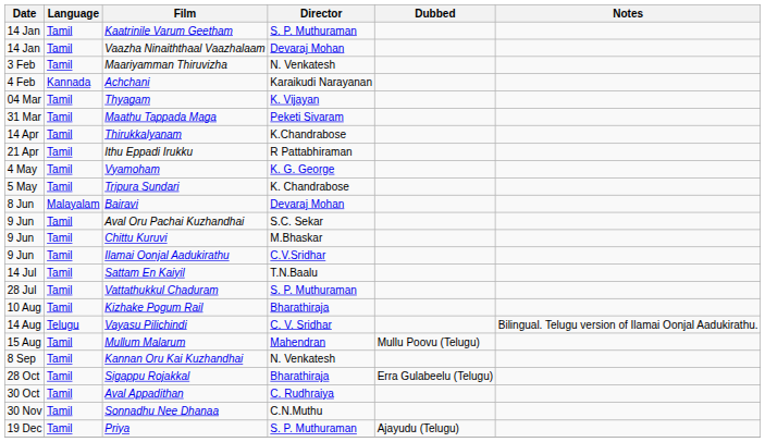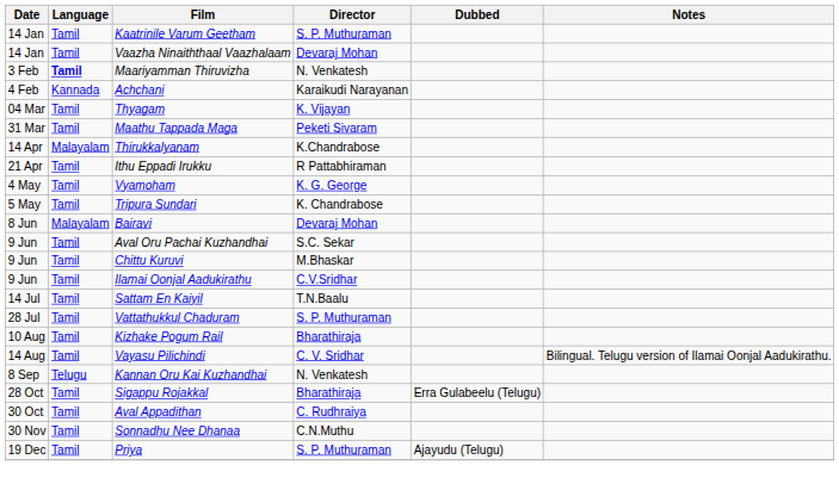Maariyamman Thiruvizha | Language: normal -> bold
Thirukkalyanam | Language: Tamil -> Malayalam
Vayasu Pilichindi | Language: Telugu -> Tamil
- row: 15 Aug | Tamil | Mullum Malarum | Mahendran | Mullu Poovu (Telugu)
Kannan Oru Kai Kuzhandhai | Language: Tamil -> Telugu
